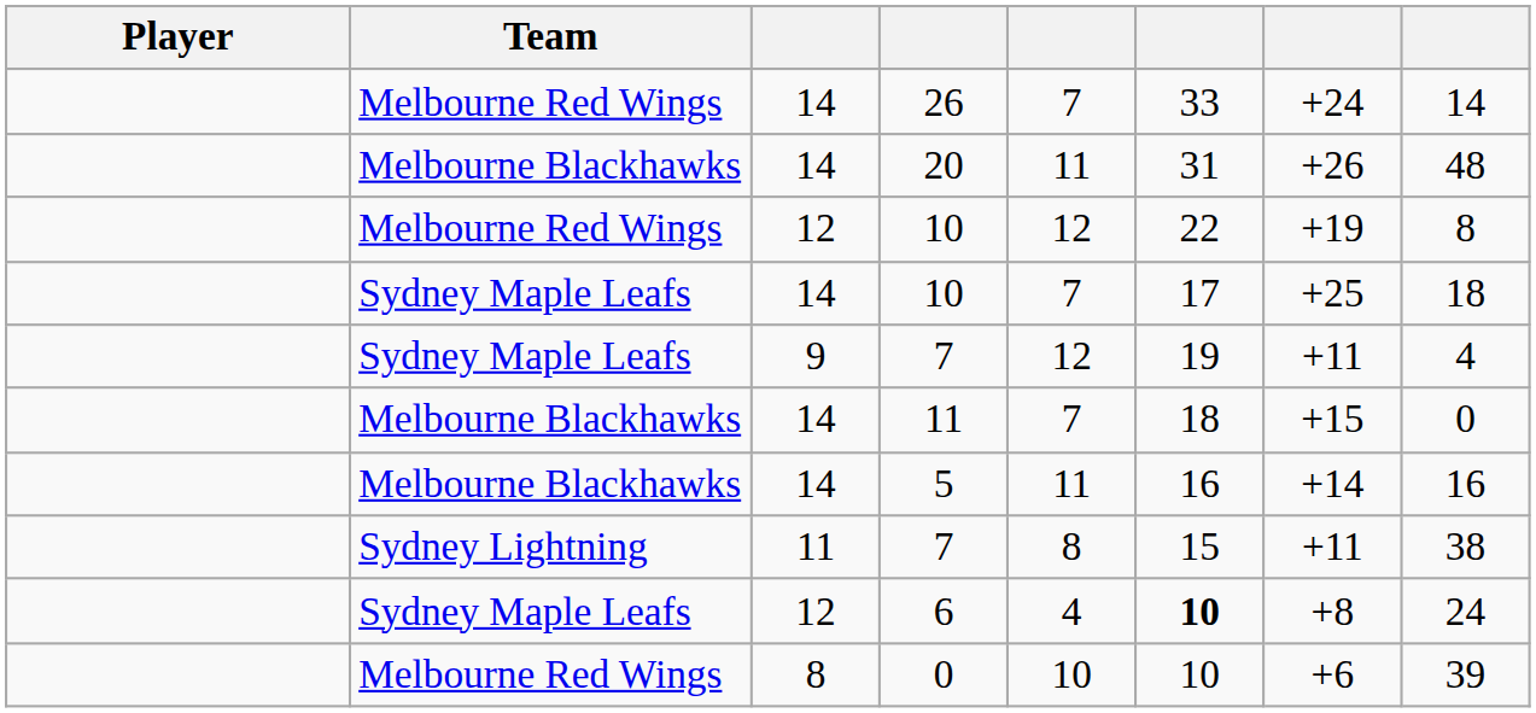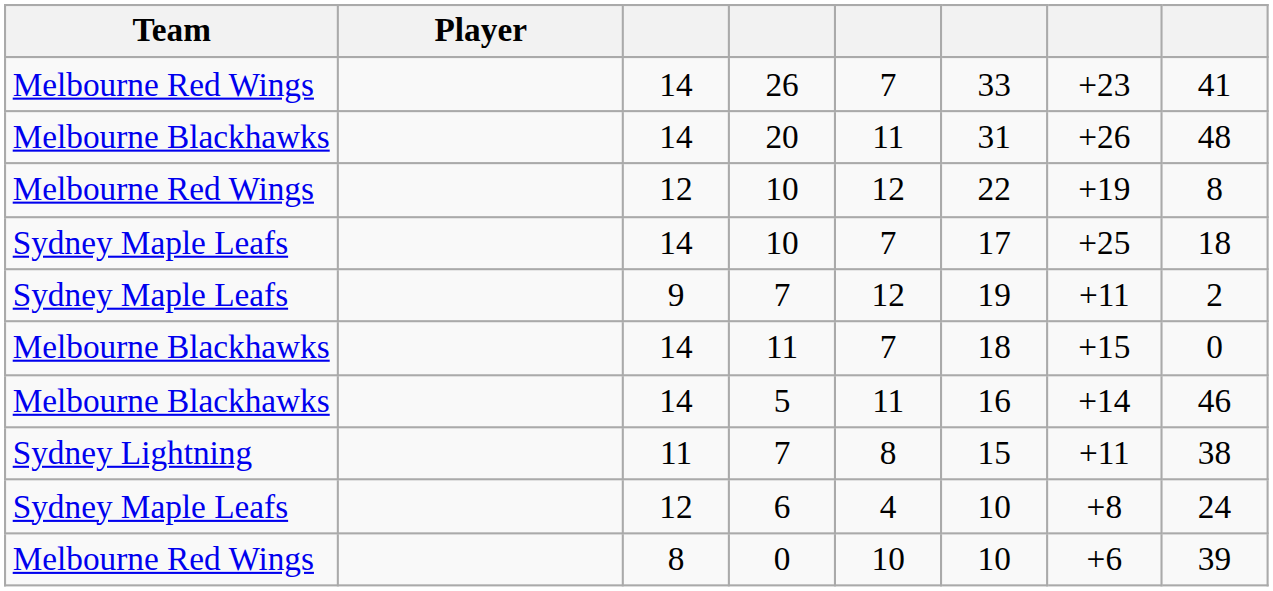columns swapped: Player <-> Team
26 | column 7: +24 -> +23
26 | column 8: 14 -> 41
9 / 7 | column 8: 4 -> 2
5 | column 8: 16 -> 46
6 | column 6: bold -> normal
